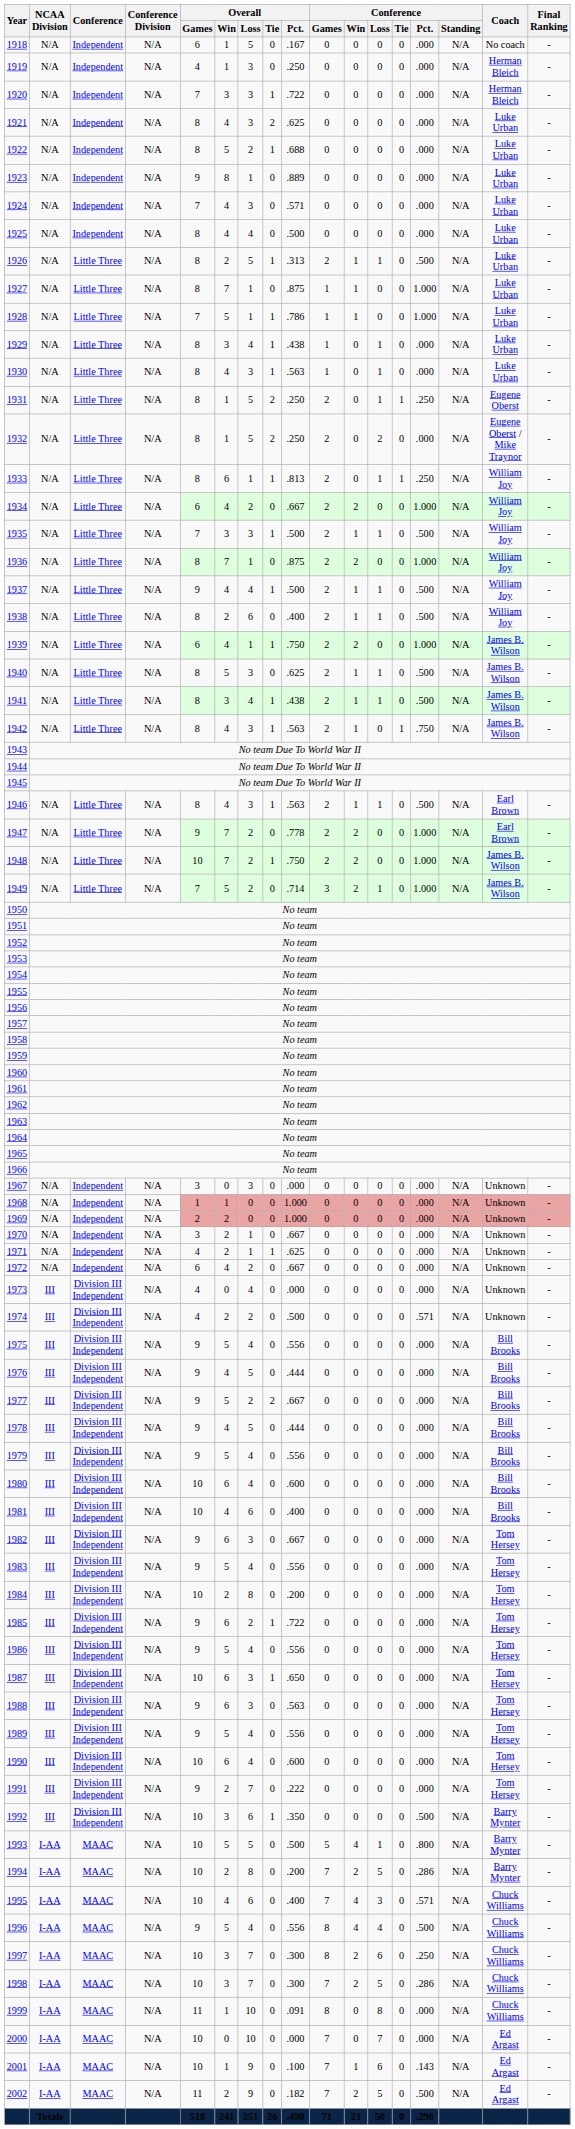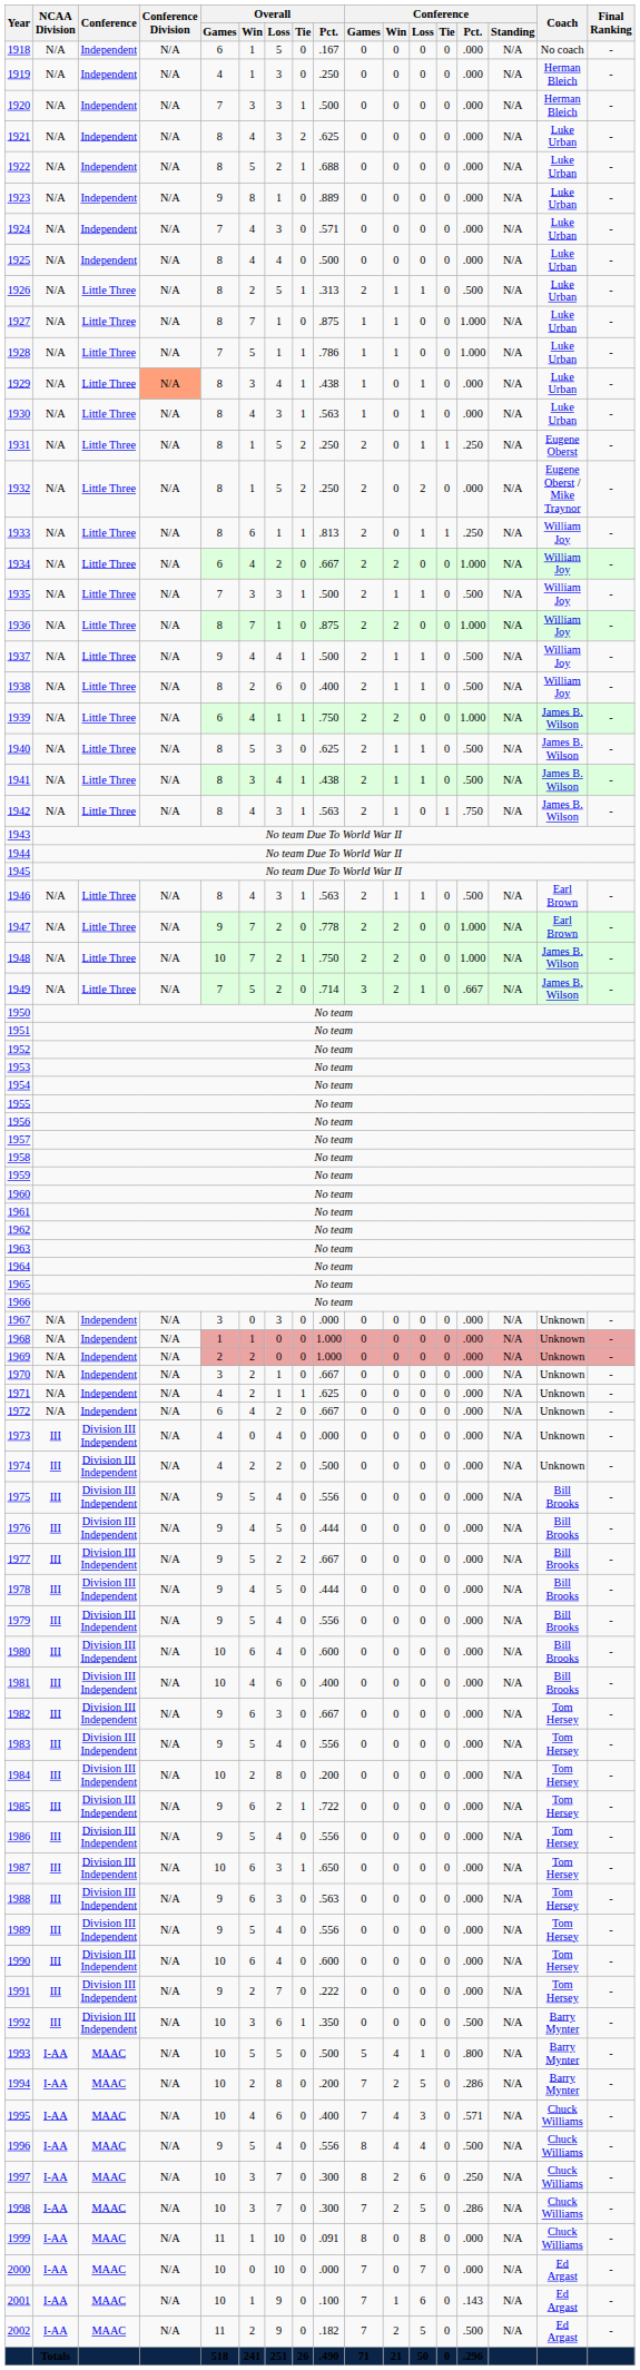1920 | Overall / Pct.: .722 -> .500
1929 | Conference Division: no background -> lightsalmon background
1949 | Conference / Pct.: 1.000 -> .667
1974 | Conference / Pct.: .571 -> .000
